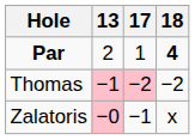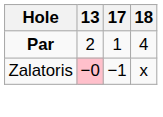Par | 18: bold -> normal
- row: Thomas | −1 | −2 | −2
